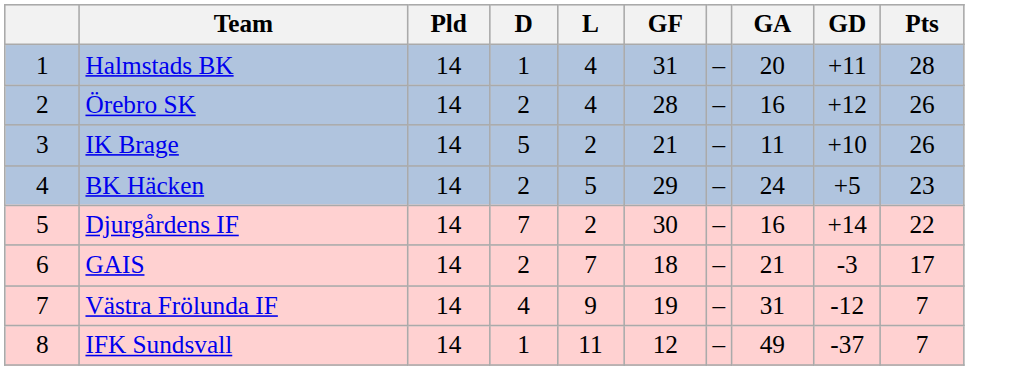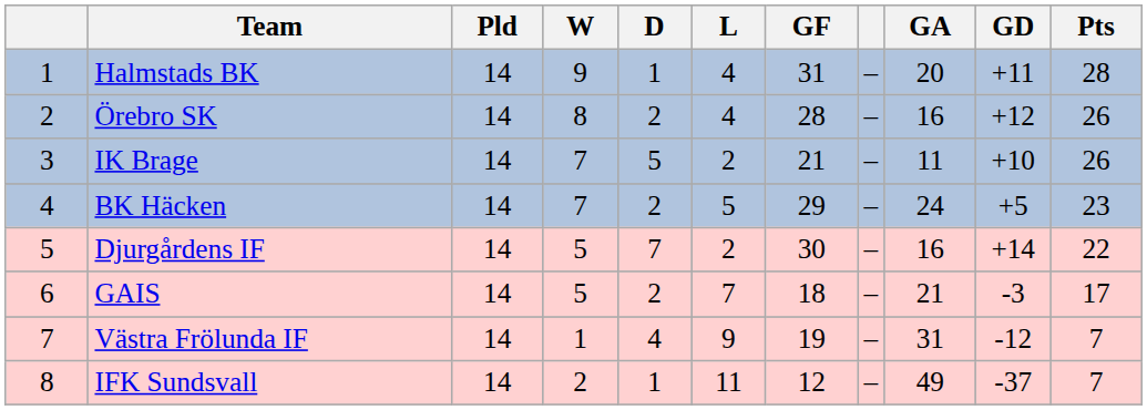+ column: W | 9 | 8 | 7 | 7 | 5 | 5 | 1 | 2
